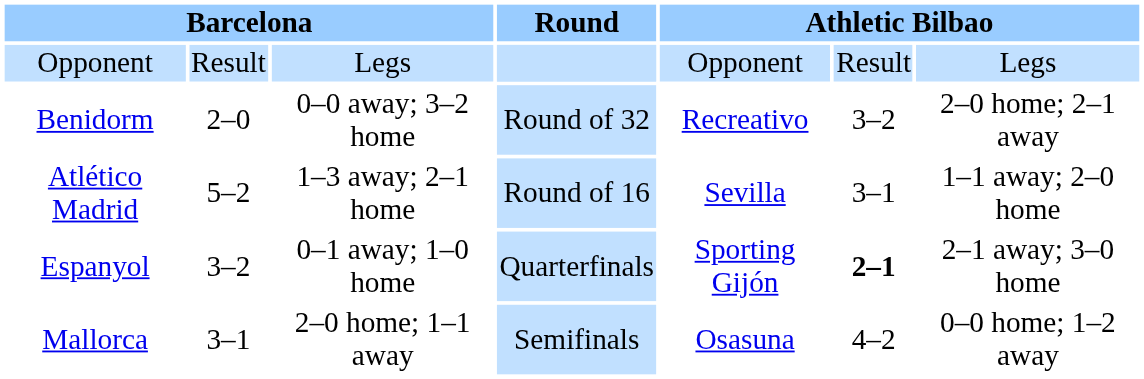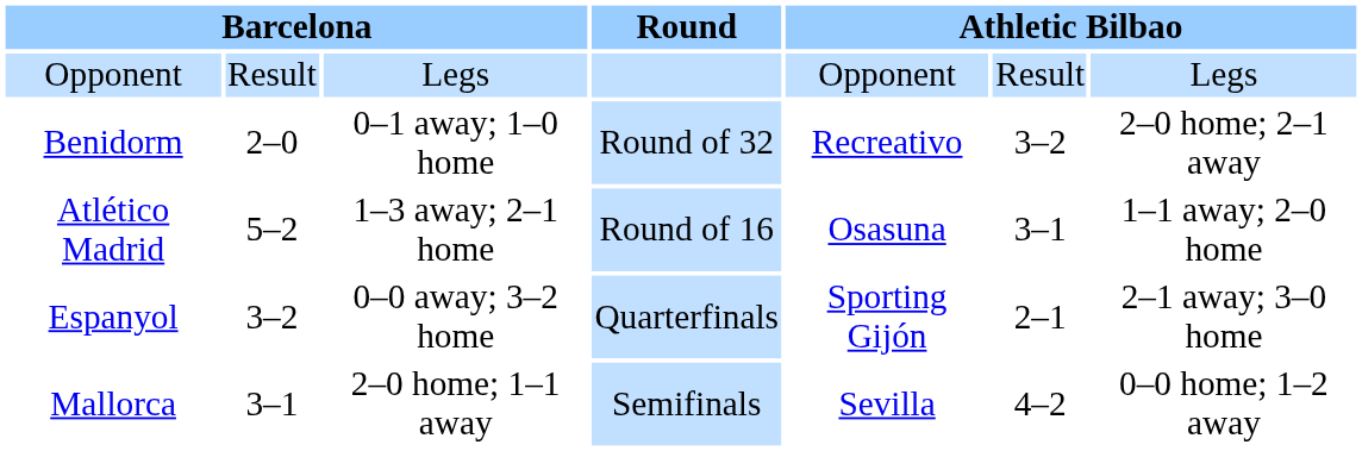Benidorm | column 3: 0–0 away; 3–2 home -> 0–1 away; 1–0 home
Atlético Madrid | column 5: Sevilla -> Osasuna
Espanyol | column 3: 0–1 away; 1–0 home -> 0–0 away; 3–2 home
Espanyol | column 6: bold -> normal
Mallorca | column 5: Osasuna -> Sevilla
